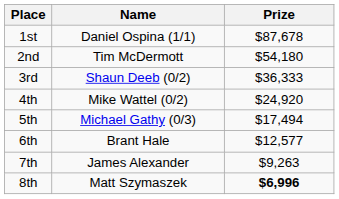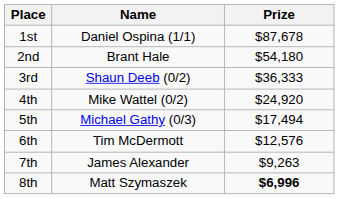2nd | Name: Tim McDermott -> Brant Hale
6th | Name: Brant Hale -> Tim McDermott
6th | Prize: $12,577 -> $12,576
